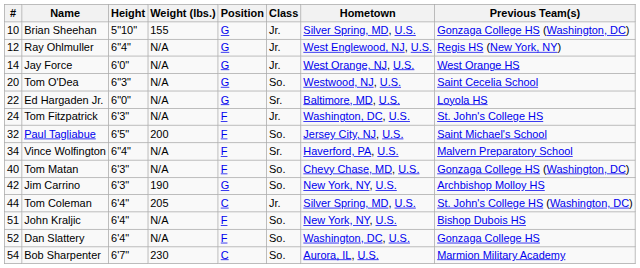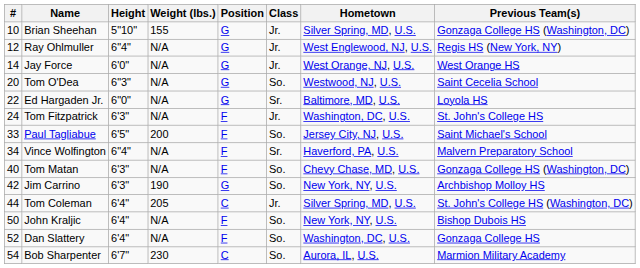Paul Tagliabue | #: 32 -> 33
John Kraljic | #: 51 -> 50
